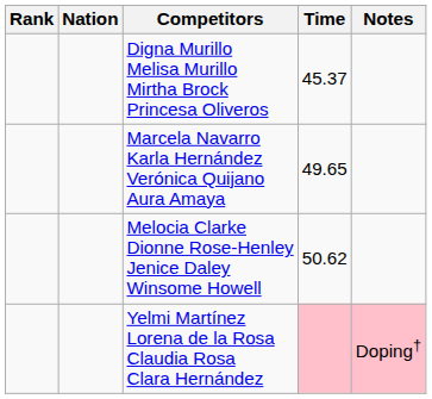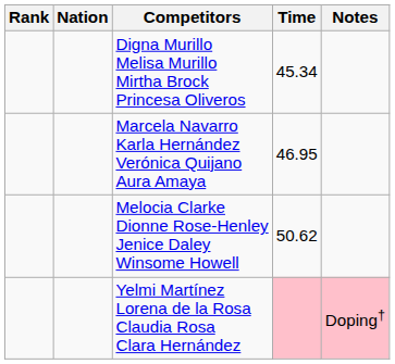Digna Murillo Melisa Murillo Mirtha Brock Princesa Oliveros | Time: 45.37 -> 45.34
Marcela Navarro Karla Hernández Verónica Quijano Aura Amaya | Time: 49.65 -> 46.95
